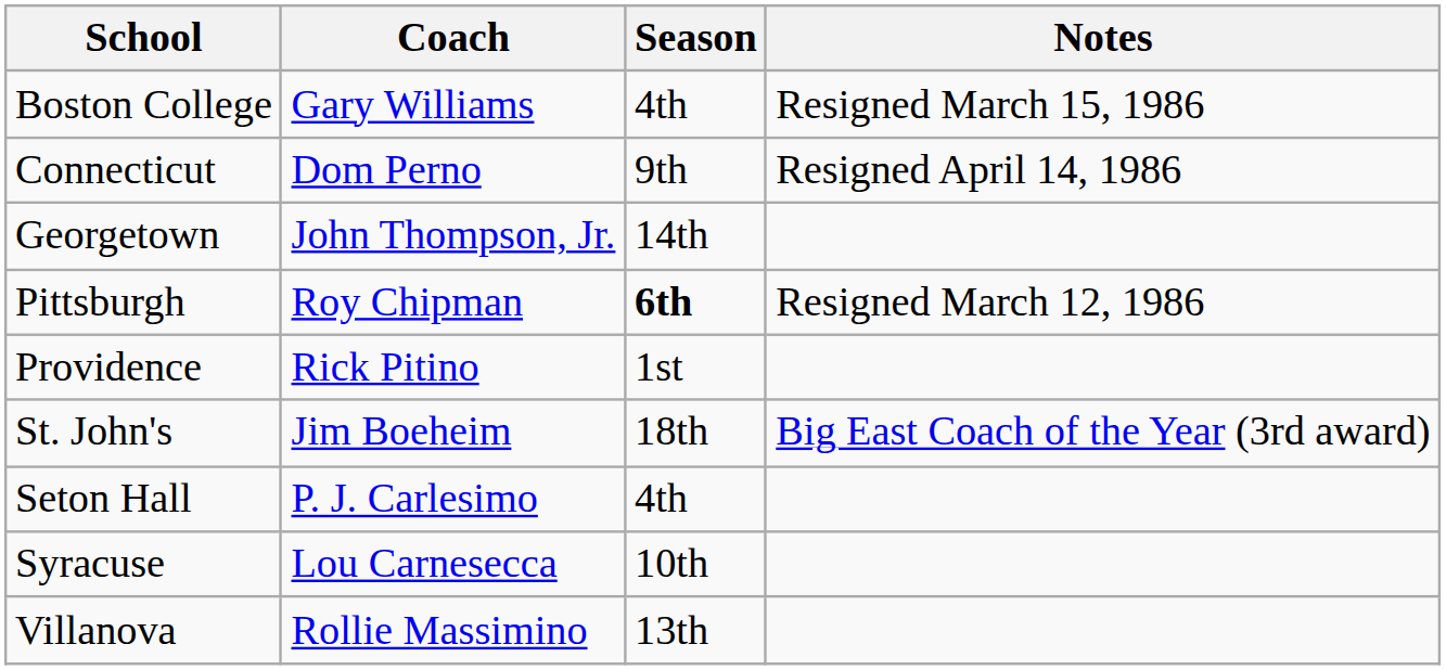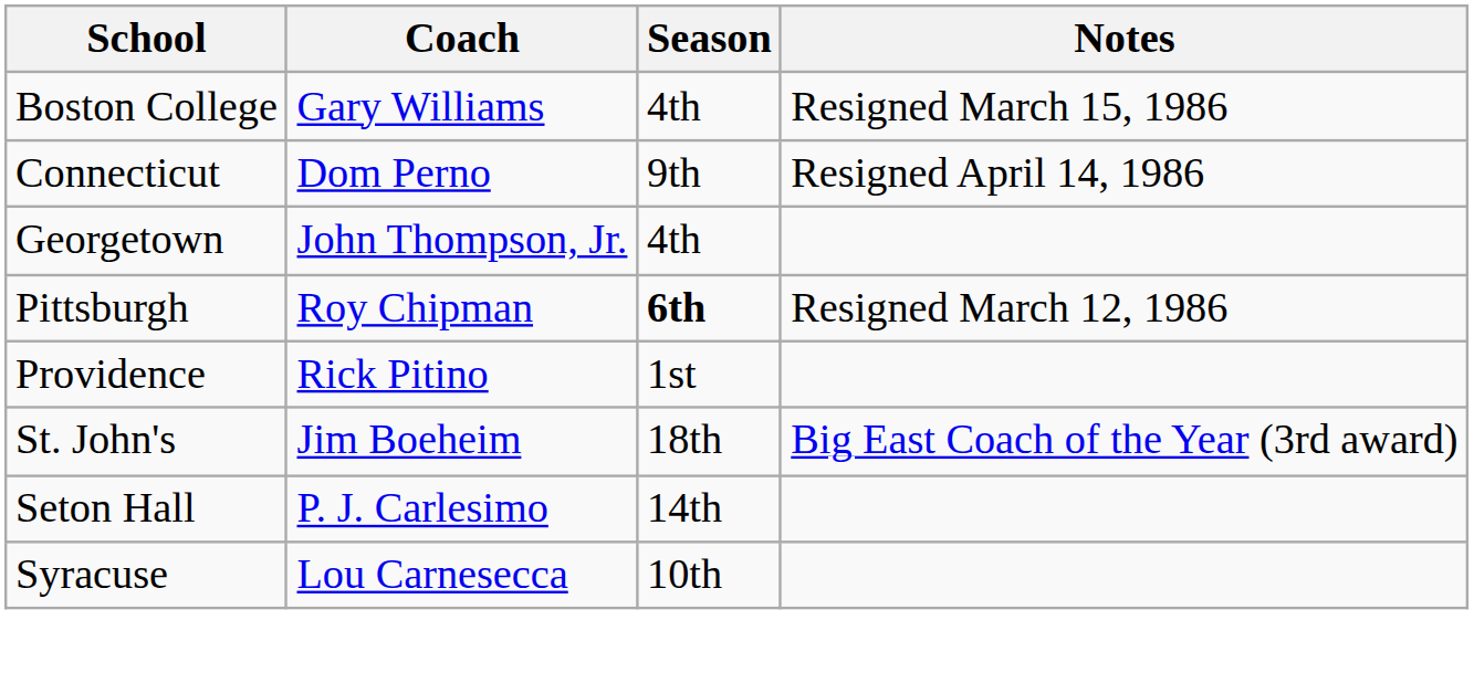Georgetown | Season: 14th -> 4th
Seton Hall | Season: 4th -> 14th
- row: Villanova | Rollie Massimino | 13th
